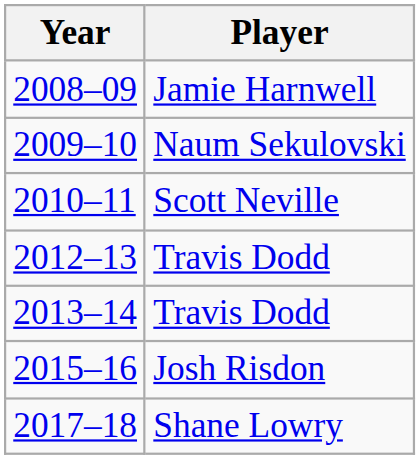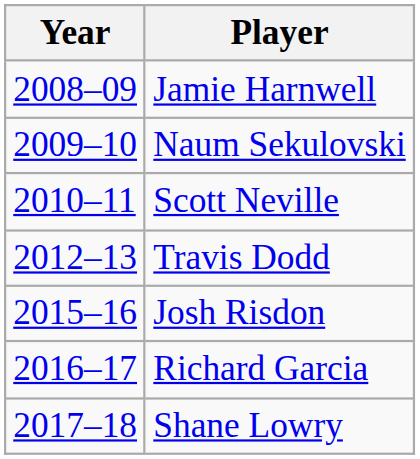- row: 2013–14 | Travis Dodd
+ row: 2016–17 | Richard Garcia
